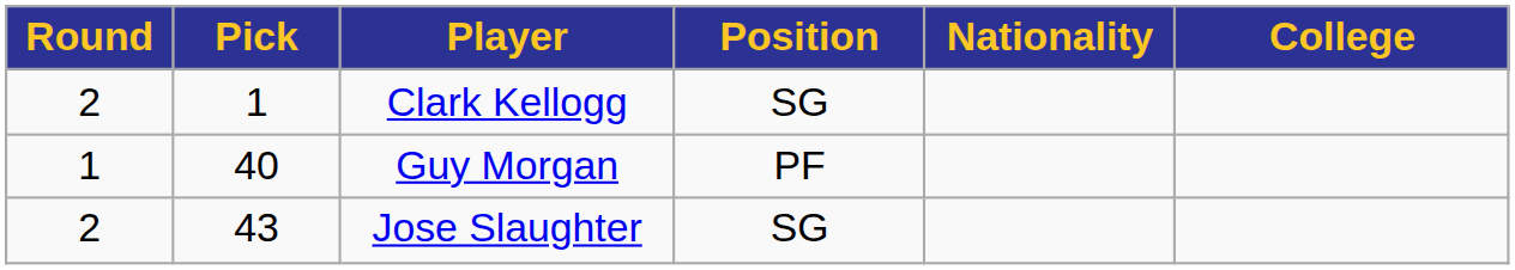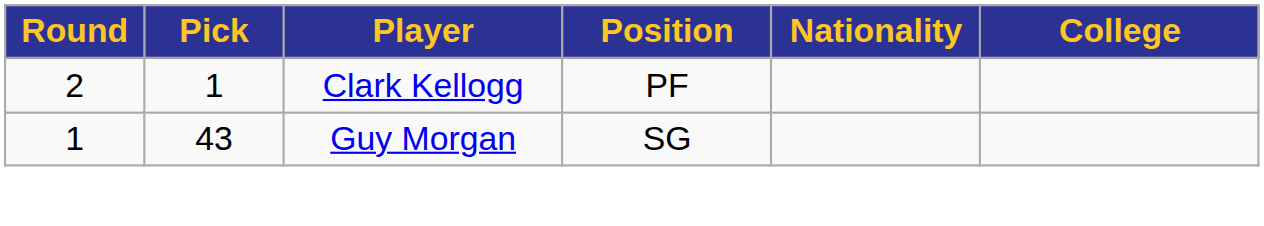Clark Kellogg | Position: SG -> PF
Guy Morgan | Pick: 40 -> 43
Guy Morgan | Position: PF -> SG
- row: 2 | 43 | Jose Slaughter | SG
